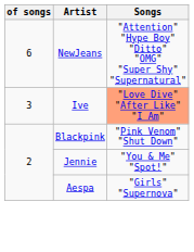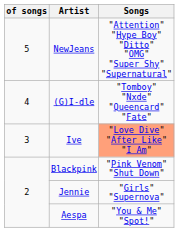NewJeans | of songs: 6 -> 5
+ row: 4 | (G)I-dle | "Tomboy" "Nxde" "Queencard" "Fate"
Jennie | Songs: "You & Me" "Spot!" -> "Girls" "Supernova"
Aespa | Songs: "Girls" "Supernova" -> "You & Me" "Spot!"
